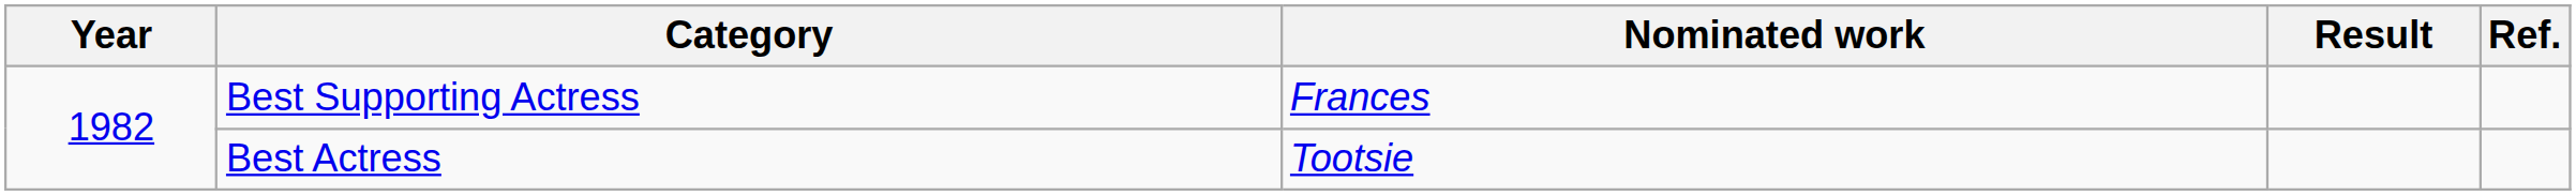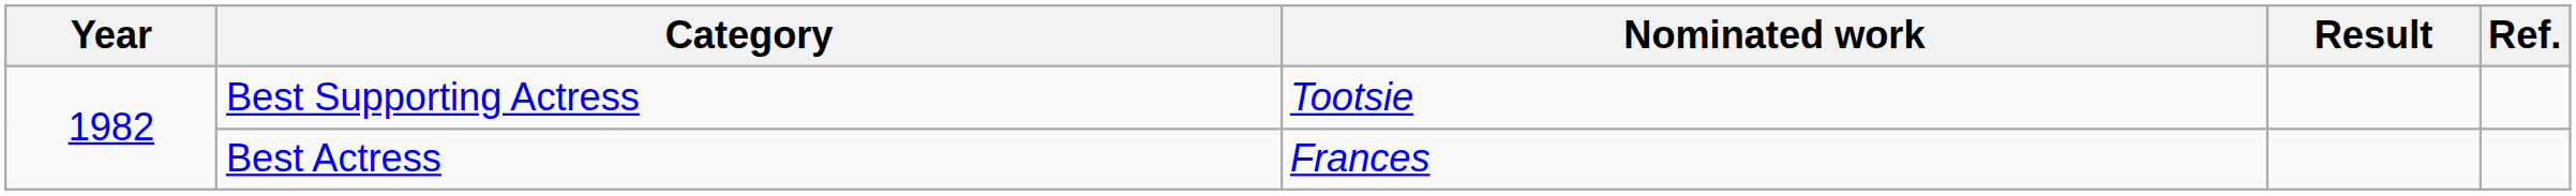Best Supporting Actress | Nominated work: Frances -> Tootsie
Best Actress | Nominated work: Tootsie -> Frances
